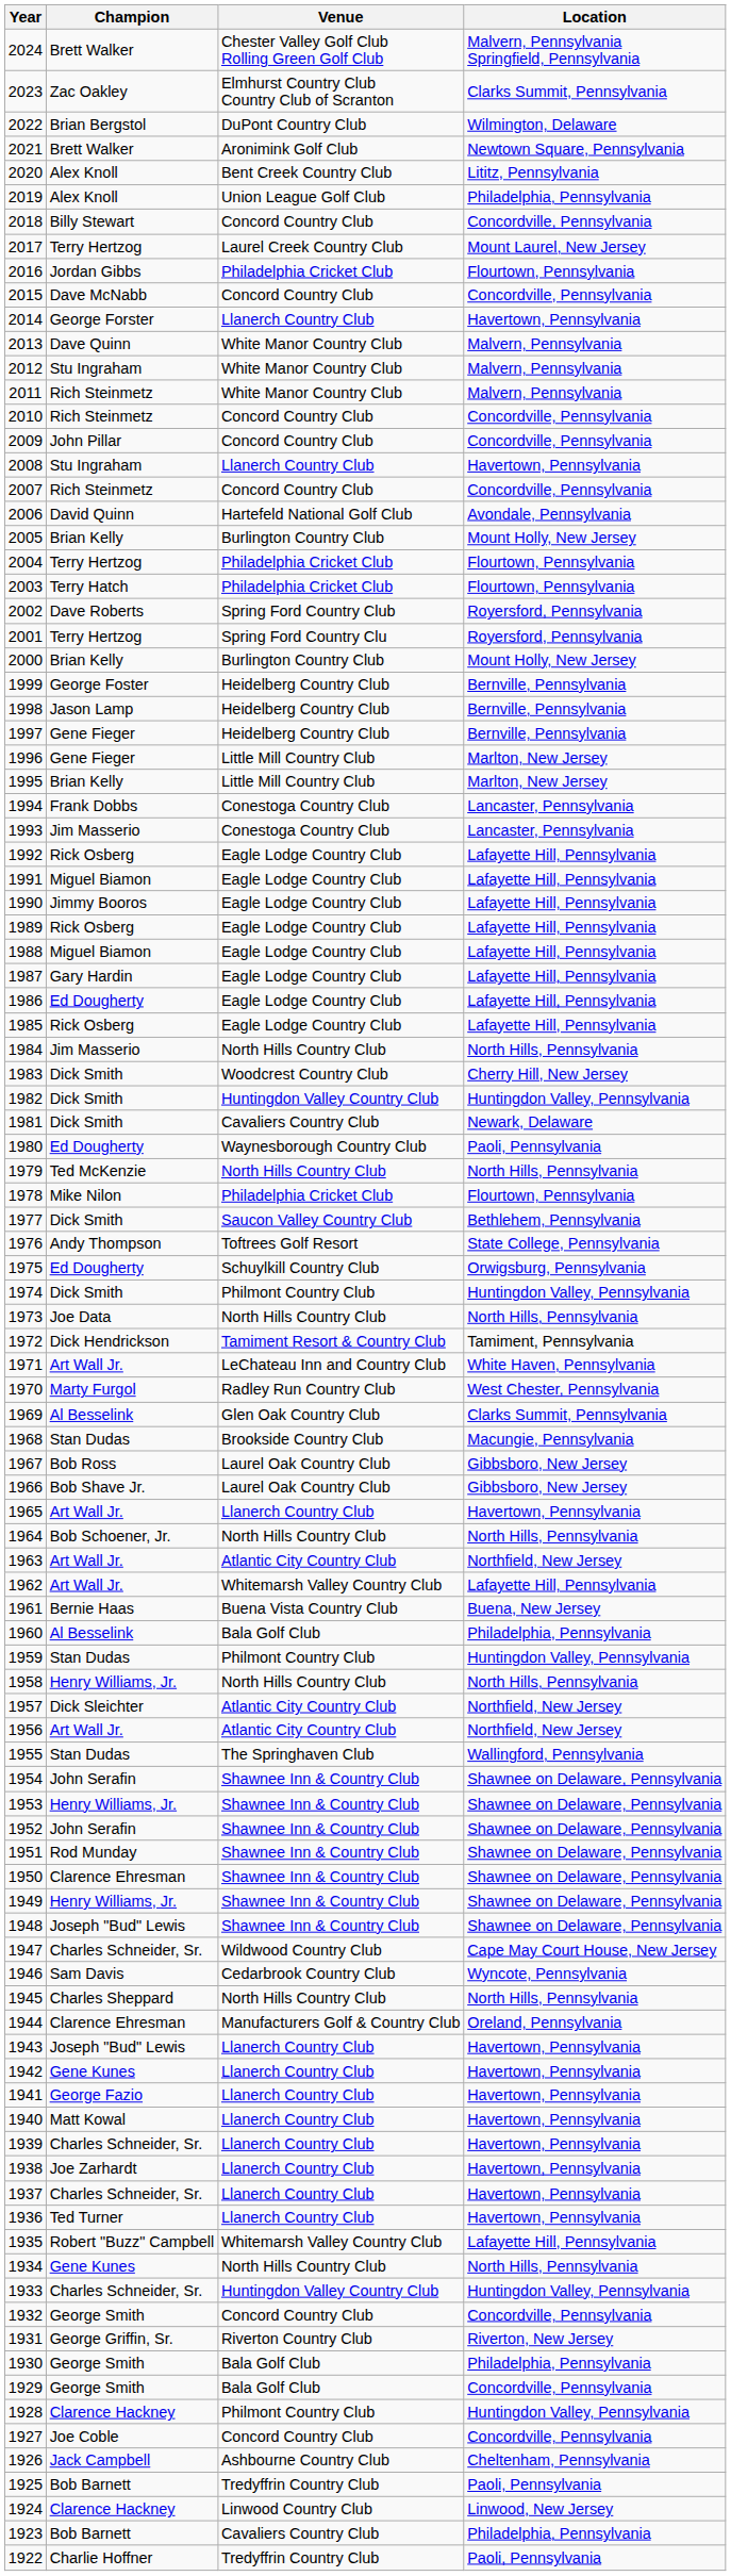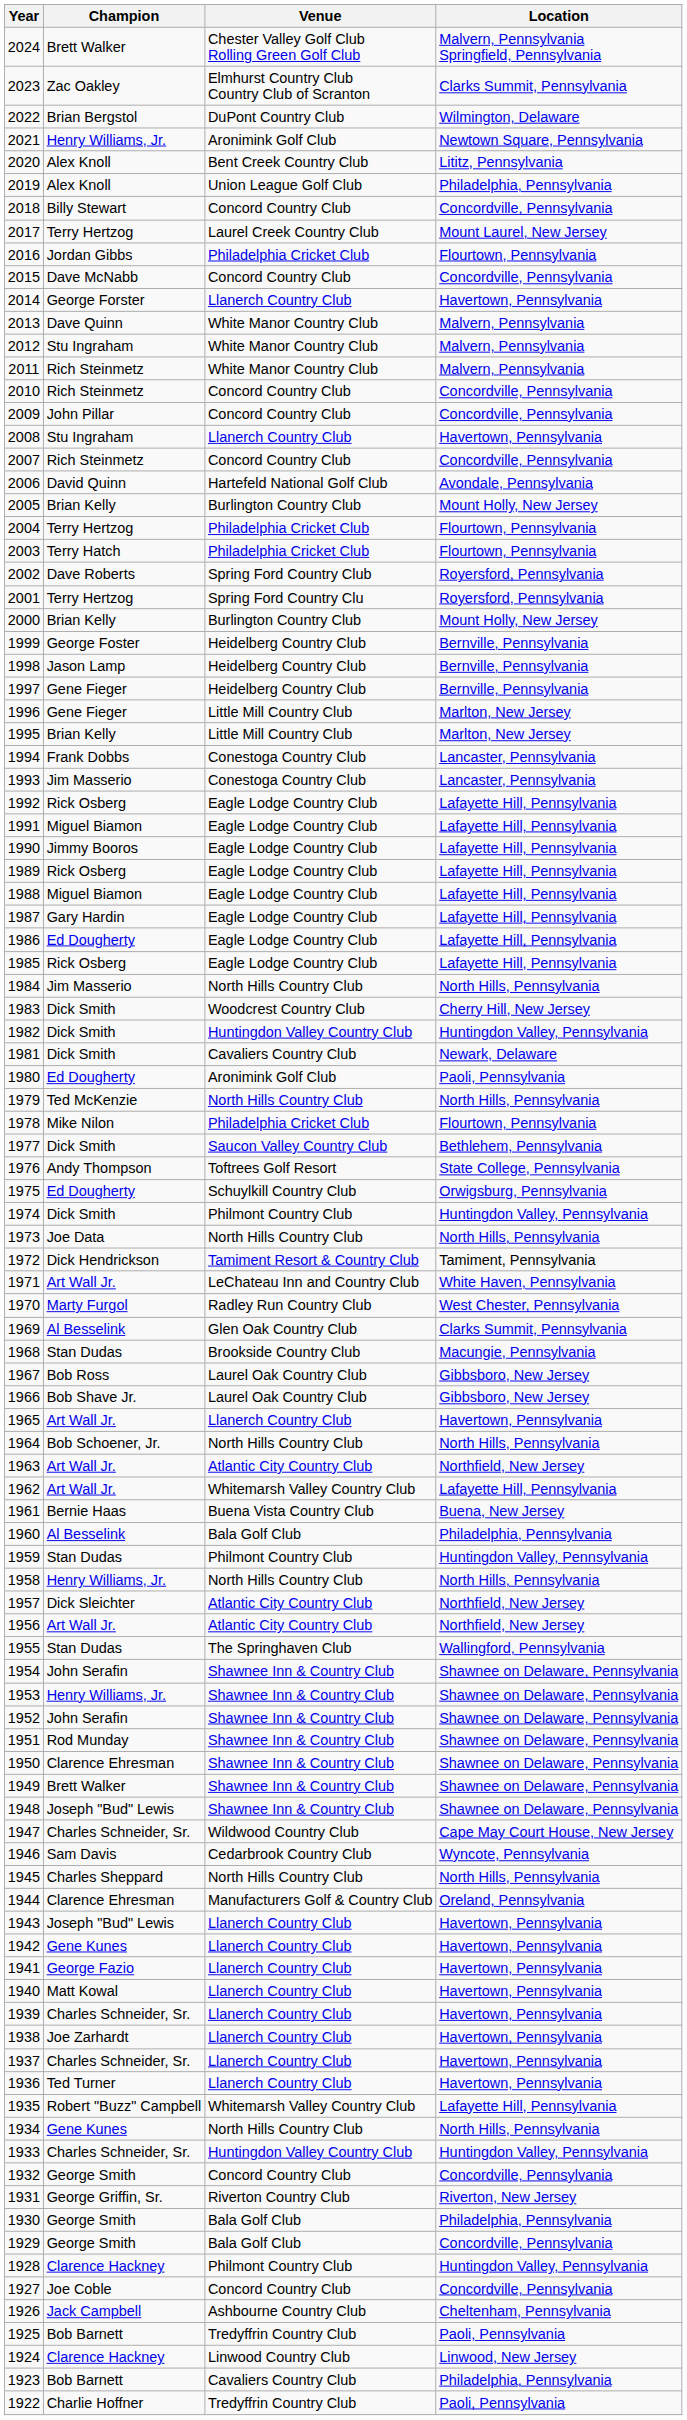2021 | Champion: Brett Walker -> Henry Williams, Jr.
1980 | Venue: Waynesborough Country Club -> Aronimink Golf Club
1949 | Champion: Henry Williams, Jr. -> Brett Walker
